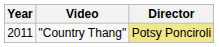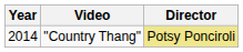"Country Thang" | Year: 2011 -> 2014
